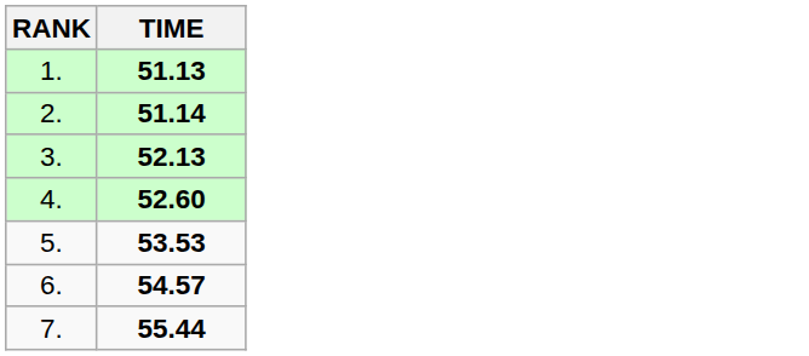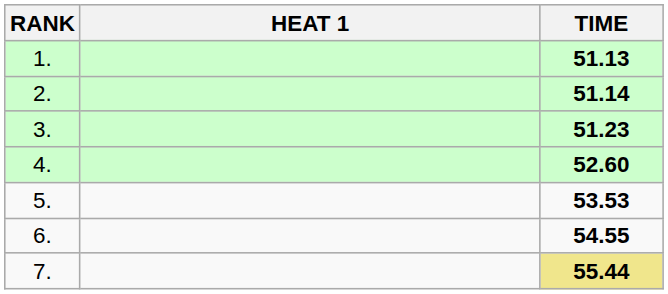+ column: HEAT 1
3. | TIME: 52.13 -> 51.23
6. | TIME: 54.57 -> 54.55
7. | TIME: no background -> khaki background
